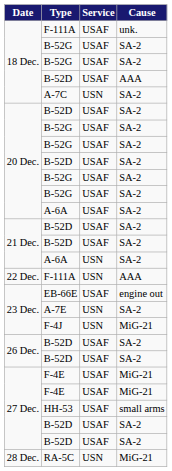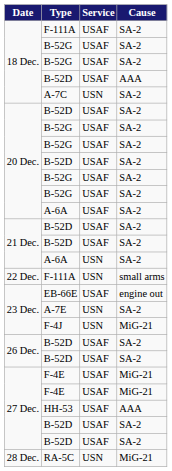18 Dec. / F-111A | Cause: unk. -> SA-2
22 Dec. / F-111A | Cause: AAA -> small arms
HH-53 | Cause: small arms -> AAA
